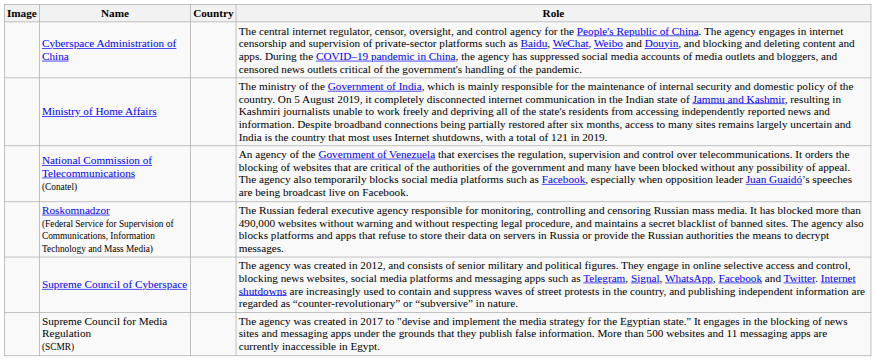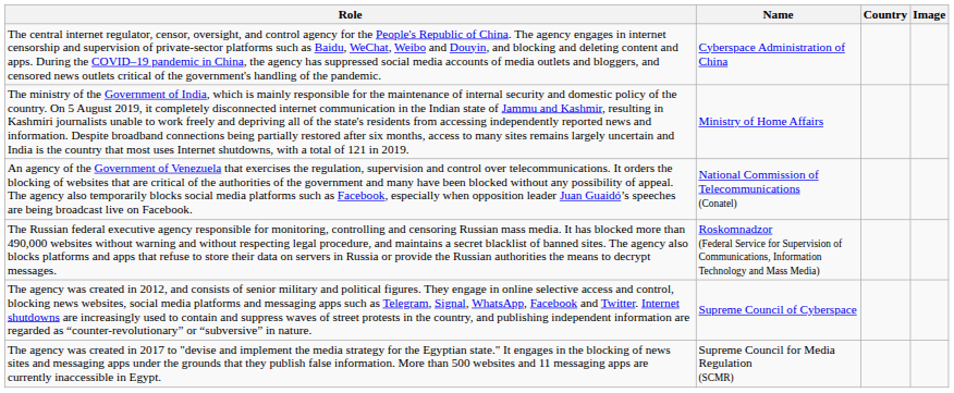columns swapped: Image <-> Role
